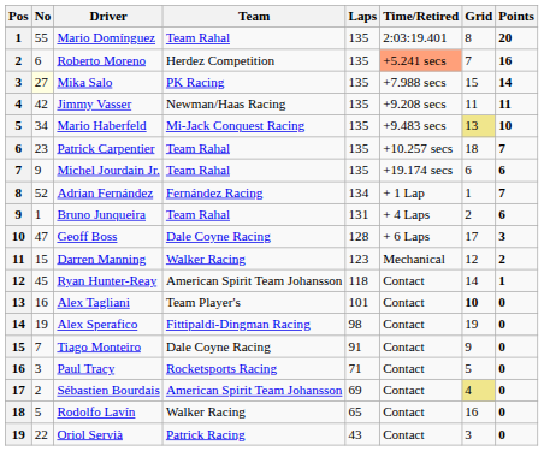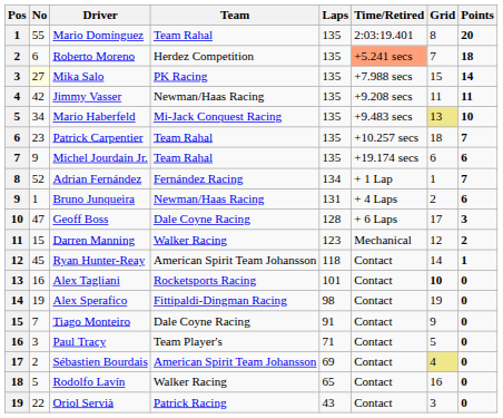Roberto Moreno | Points: 16 -> 18
Bruno Junqueira | Team: Team Rahal -> Newman/Haas Racing
Alex Tagliani | Team: Team Player's -> Rocketsports Racing
Paul Tracy | Team: Rocketsports Racing -> Team Player's
